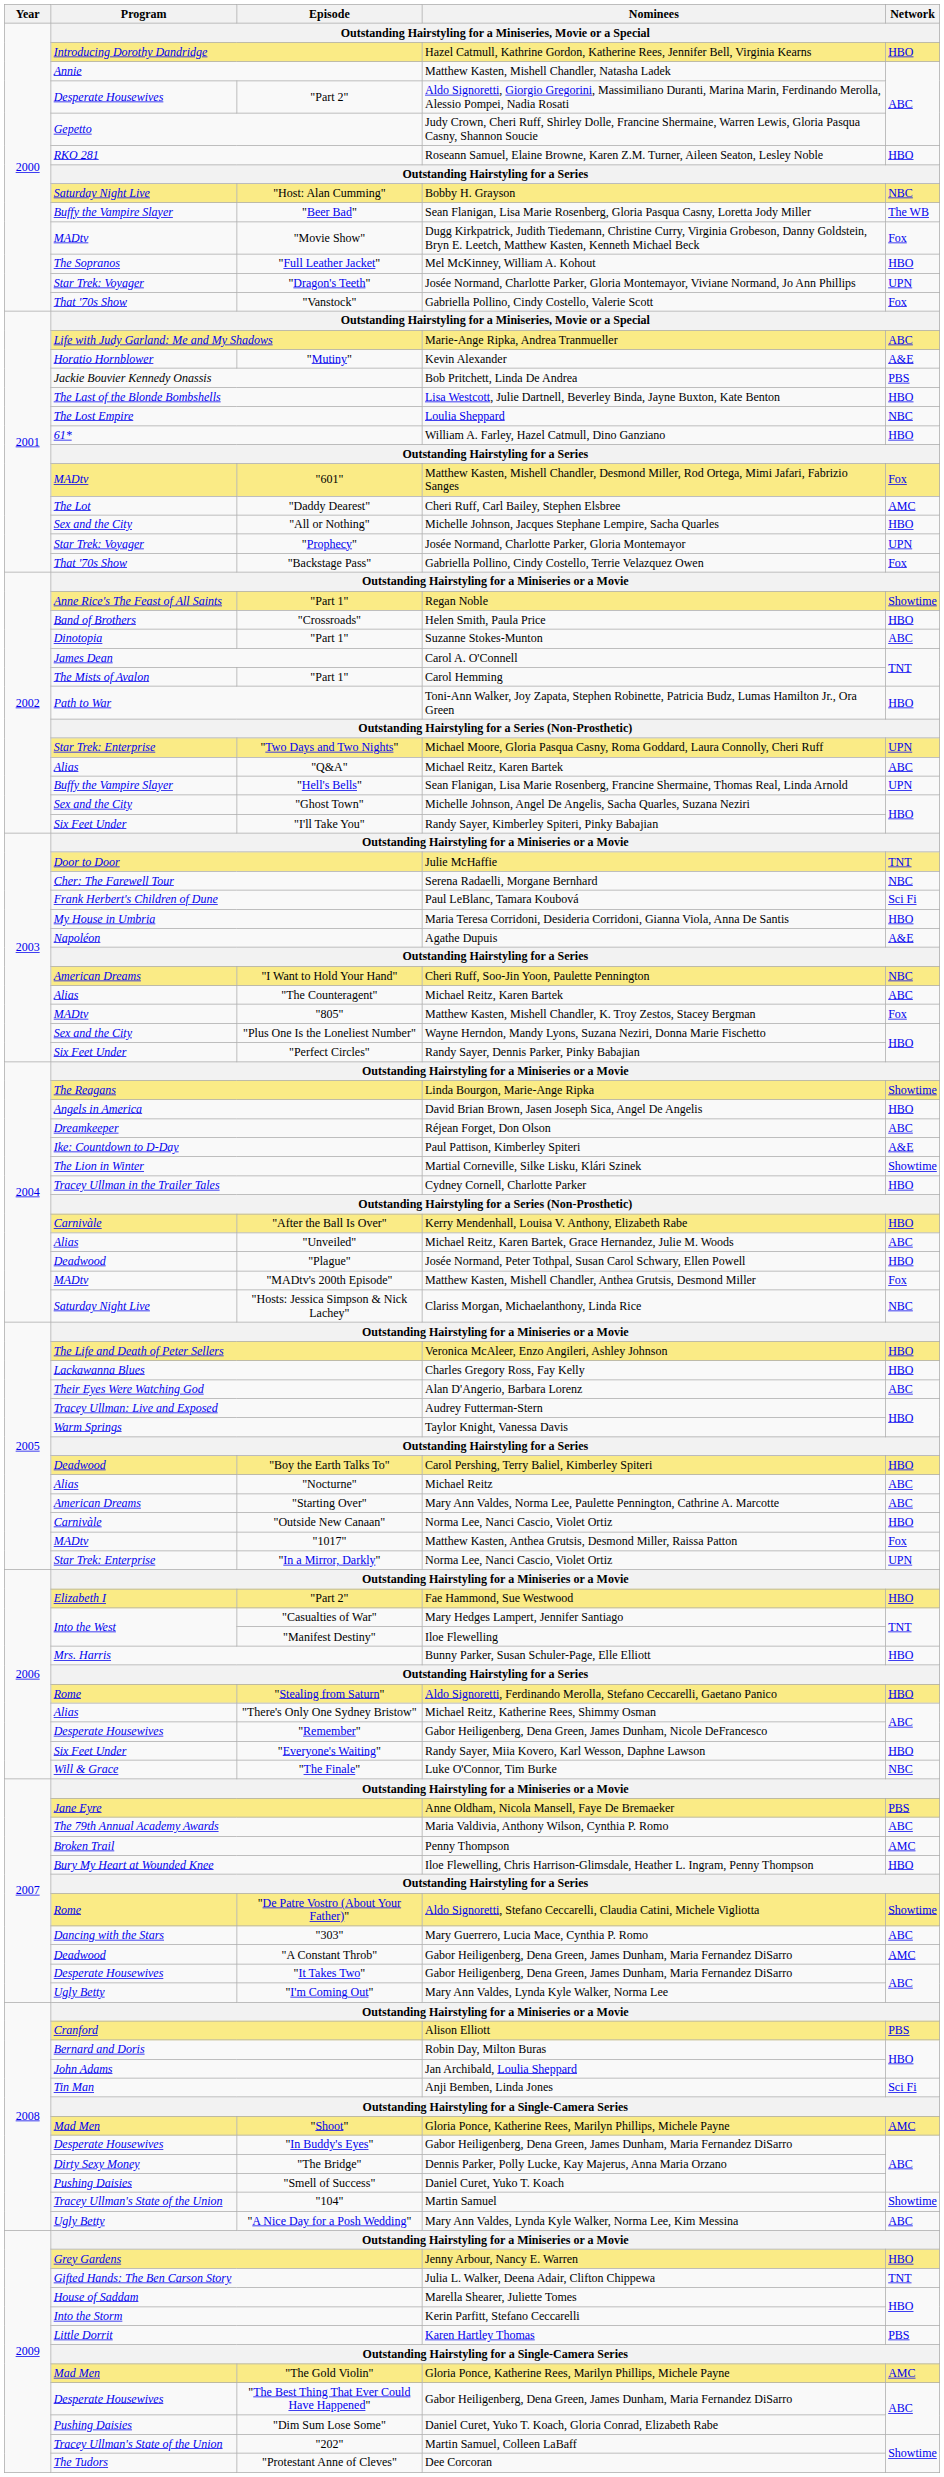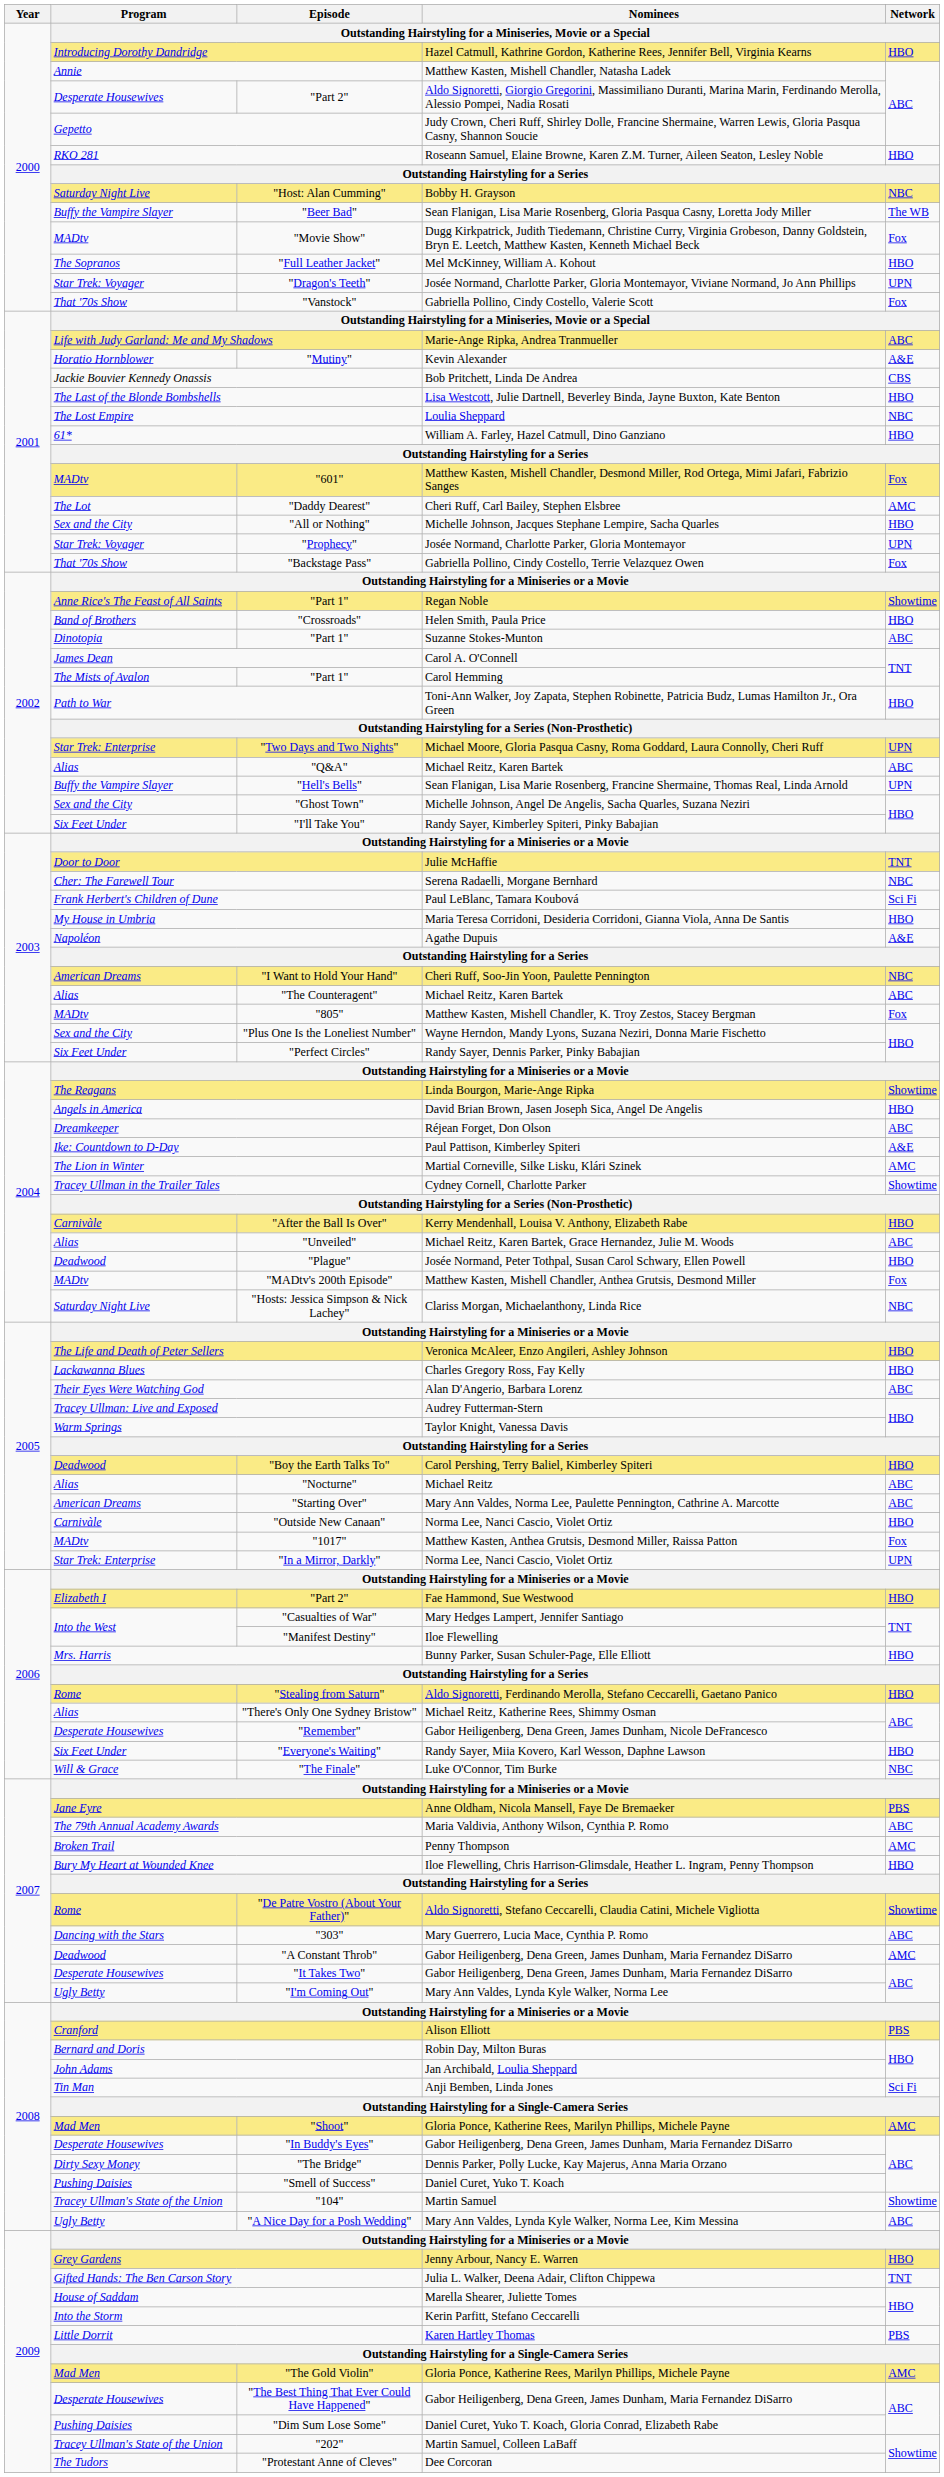Jackie Bouvier Kennedy Onassis | Network: PBS -> CBS
The Lion in Winter | Network: Showtime -> AMC
Tracey Ullman in the Trailer Tales | Network: HBO -> Showtime
